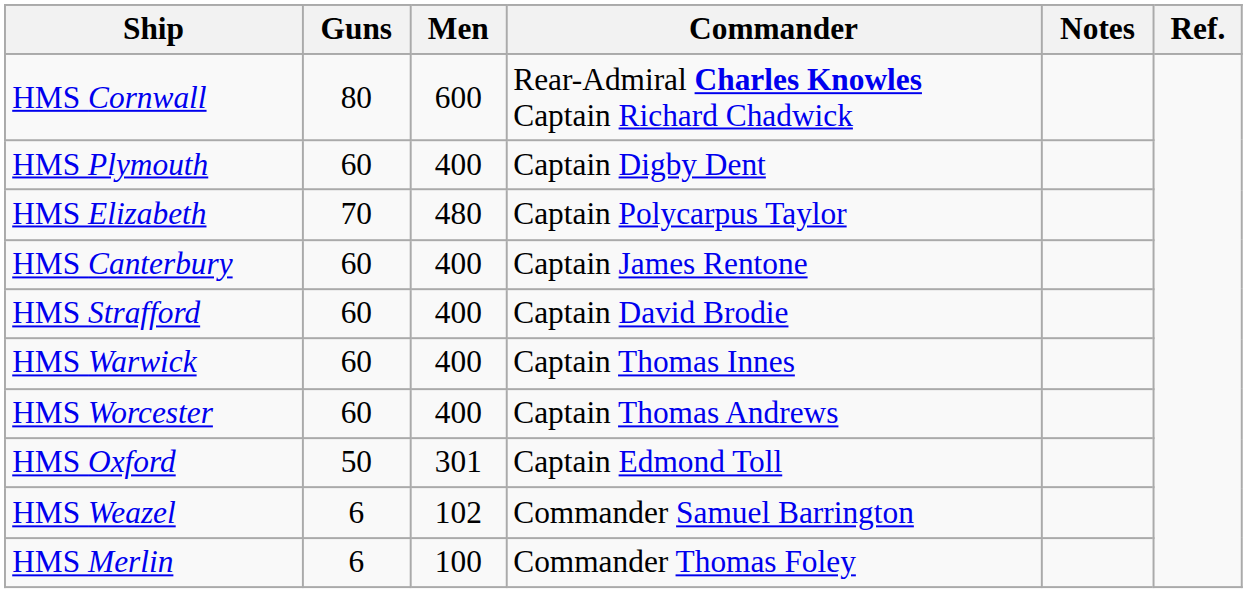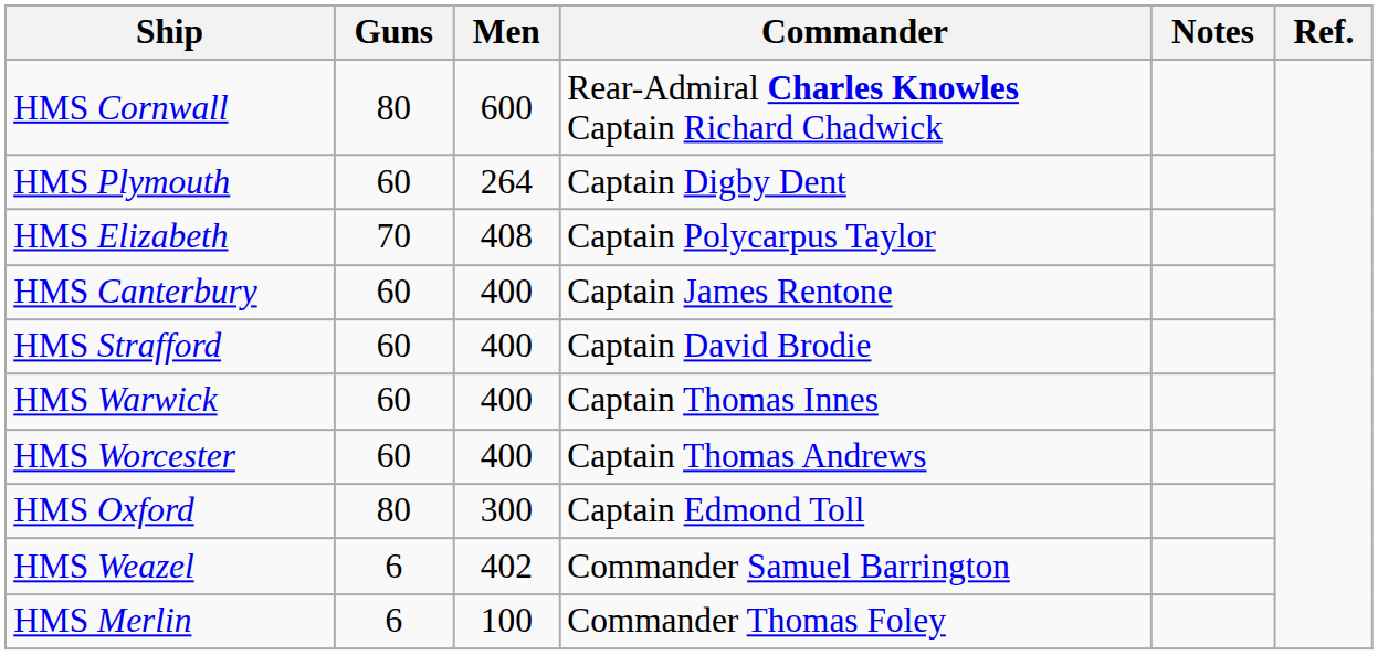HMS Plymouth | Men: 400 -> 264
HMS Elizabeth | Men: 480 -> 408
HMS Oxford | Guns: 50 -> 80
HMS Oxford | Men: 301 -> 300
HMS Weazel | Men: 102 -> 402
